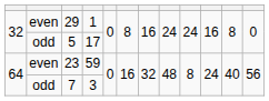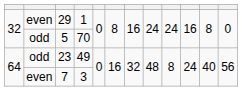5 | column 4: 17 -> 70
23 | column 2: even -> odd
23 | column 4: 59 -> 49
7 | column 2: odd -> even
